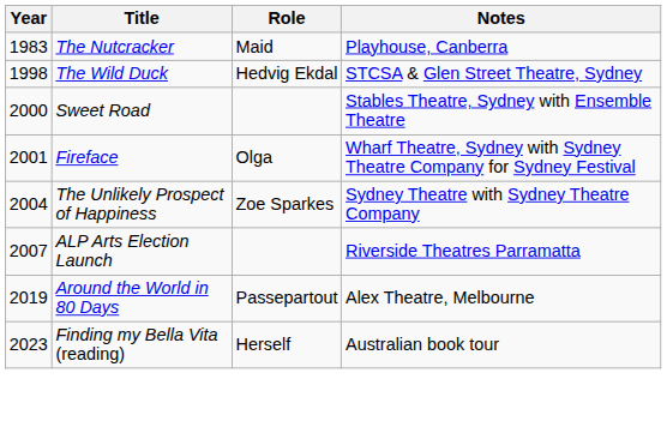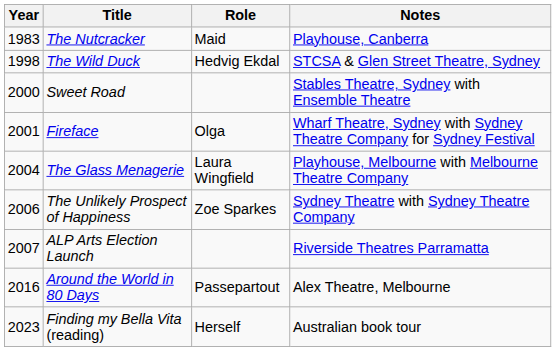+ row: 2004 | The Glass Menagerie | Laura Wingfield | Playhouse, Melbourne with Melbourne Theatre Company
The Unlikely Prospect of Happiness | Year: 2004 -> 2006
Around the World in 80 Days | Year: 2019 -> 2016
